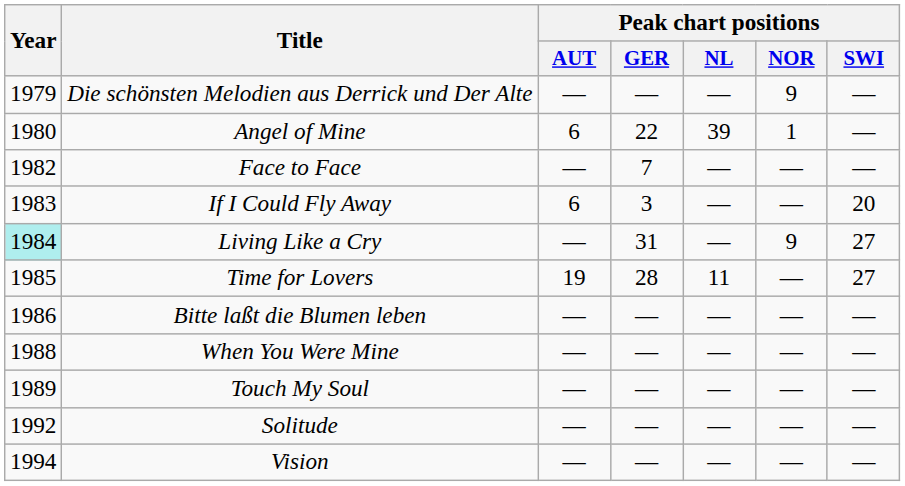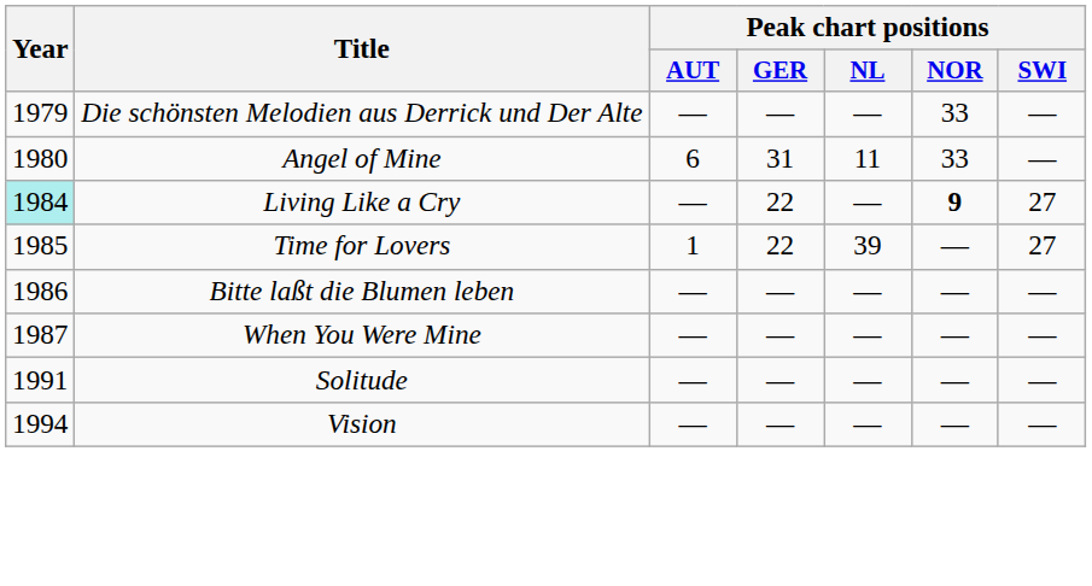Die schönsten Melodien aus Derrick und Der Alte | Peak chart positions / NOR: 9 -> 33
Angel of Mine | Peak chart positions / GER: 22 -> 31
Angel of Mine | Peak chart positions / NL: 39 -> 11
Angel of Mine | Peak chart positions / NOR: 1 -> 33
- row: 1982 | Face to Face | — | 7 | — | — | —
- row: 1983 | If I Could Fly Away | 6 | 3 | — | — | 20
Living Like a Cry | Peak chart positions / GER: 31 -> 22
Living Like a Cry | Peak chart positions / NOR: normal -> bold
Time for Lovers | Peak chart positions / AUT: 19 -> 1
Time for Lovers | Peak chart positions / GER: 28 -> 22
Time for Lovers | Peak chart positions / NL: 11 -> 39
When You Were Mine | Year: 1988 -> 1987
- row: 1989 | Touch My Soul | — | — | — | — | —
Solitude | Year: 1992 -> 1991
